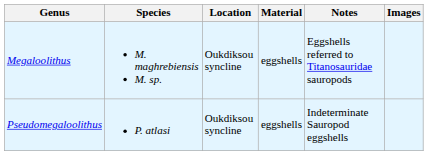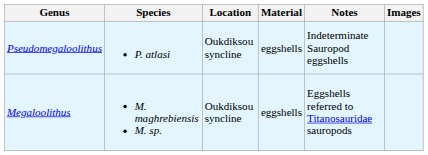rows swapped: Pseudomegaloolithus <-> Megaloolithus
